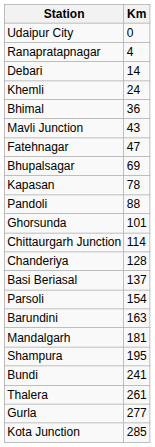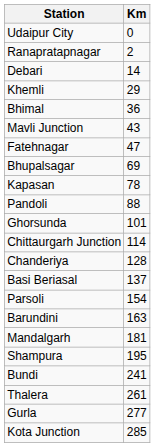Ranapratapnagar | Km: 4 -> 2
Khemli | Km: 24 -> 29
